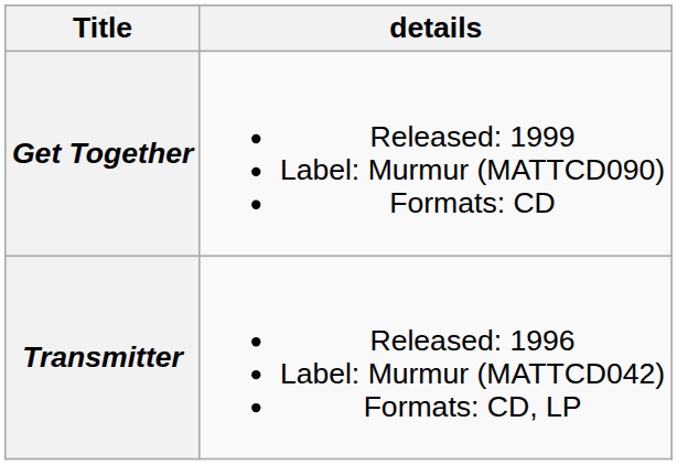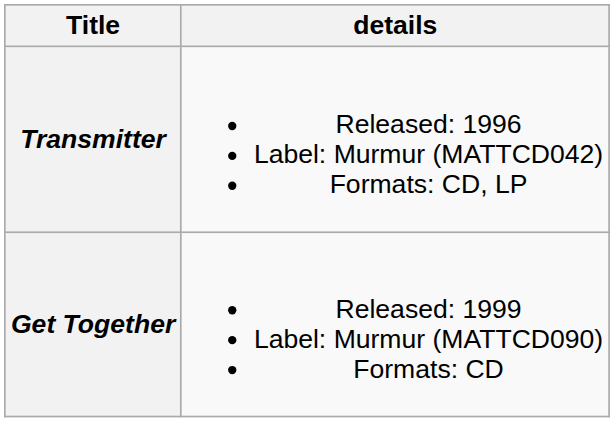rows swapped: Transmitter <-> Get Together
